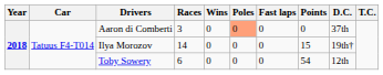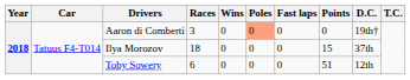Aaron di Comberti | D.C.: 37th -> 19th†
Ilya Morozov | Races: 14 -> 18
Ilya Morozov | D.C.: 19th† -> 37th
Toby Sowery | Points: 54 -> 51
